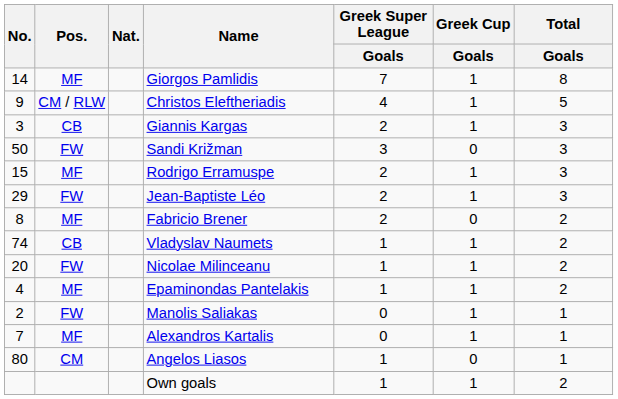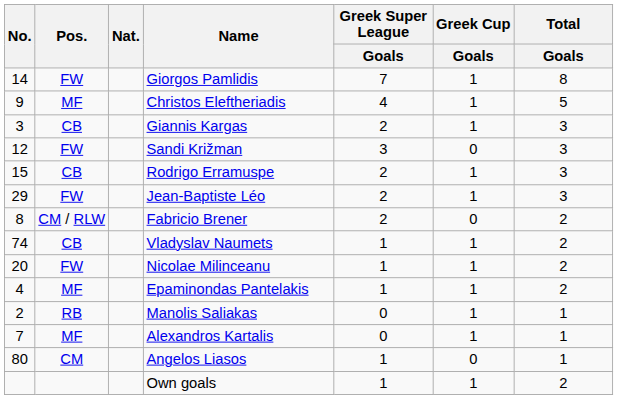Giorgos Pamlidis | Pos.: MF -> FW
Christos Eleftheriadis | Pos.: CM / RLW -> MF
Sandi Križman | No.: 50 -> 12
Rodrigo Erramuspe | Pos.: MF -> CB
Fabricio Brener | Pos.: MF -> CM / RLW
Manolis Saliakas | Pos.: FW -> RB
